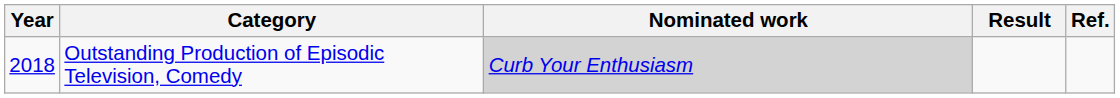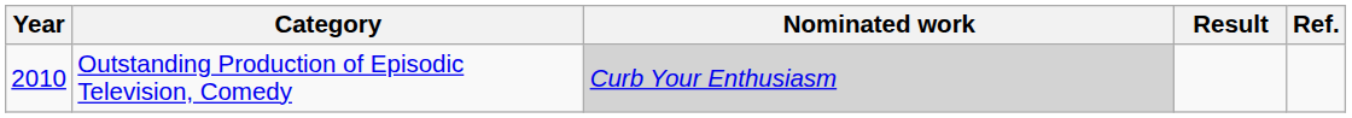Outstanding Production of Episodic Television, Comedy | Year: 2018 -> 2010
